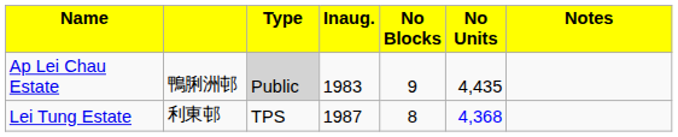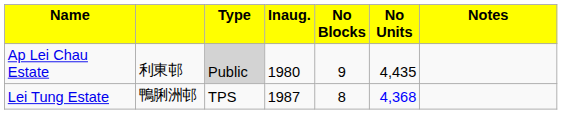Ap Lei Chau Estate | column 2: 鴨脷洲邨 -> 利東邨
Ap Lei Chau Estate | column 4: 1983 -> 1980
Lei Tung Estate | column 2: 利東邨 -> 鴨脷洲邨
